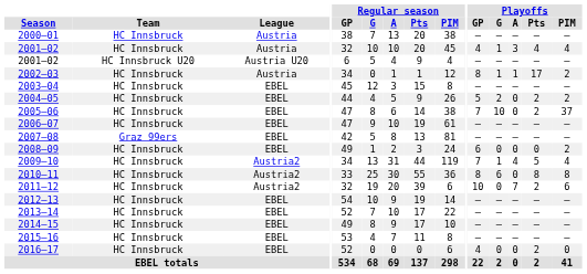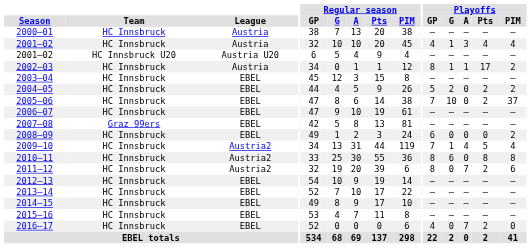2011–12 | Playoffs / GP: 10 -> 8
2016–17 | Playoffs / A: 0 -> 7
